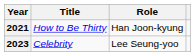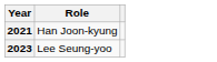- column: Title | How to Be Thirty | Celebrity
